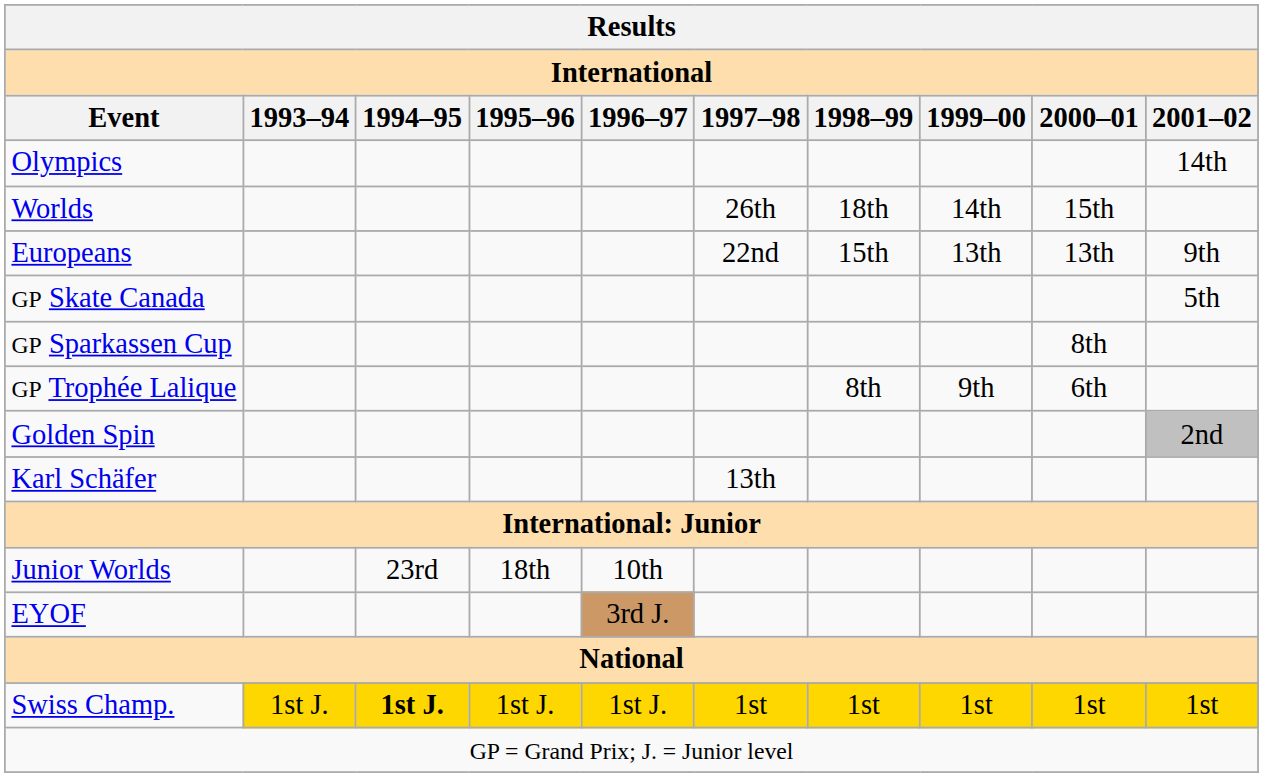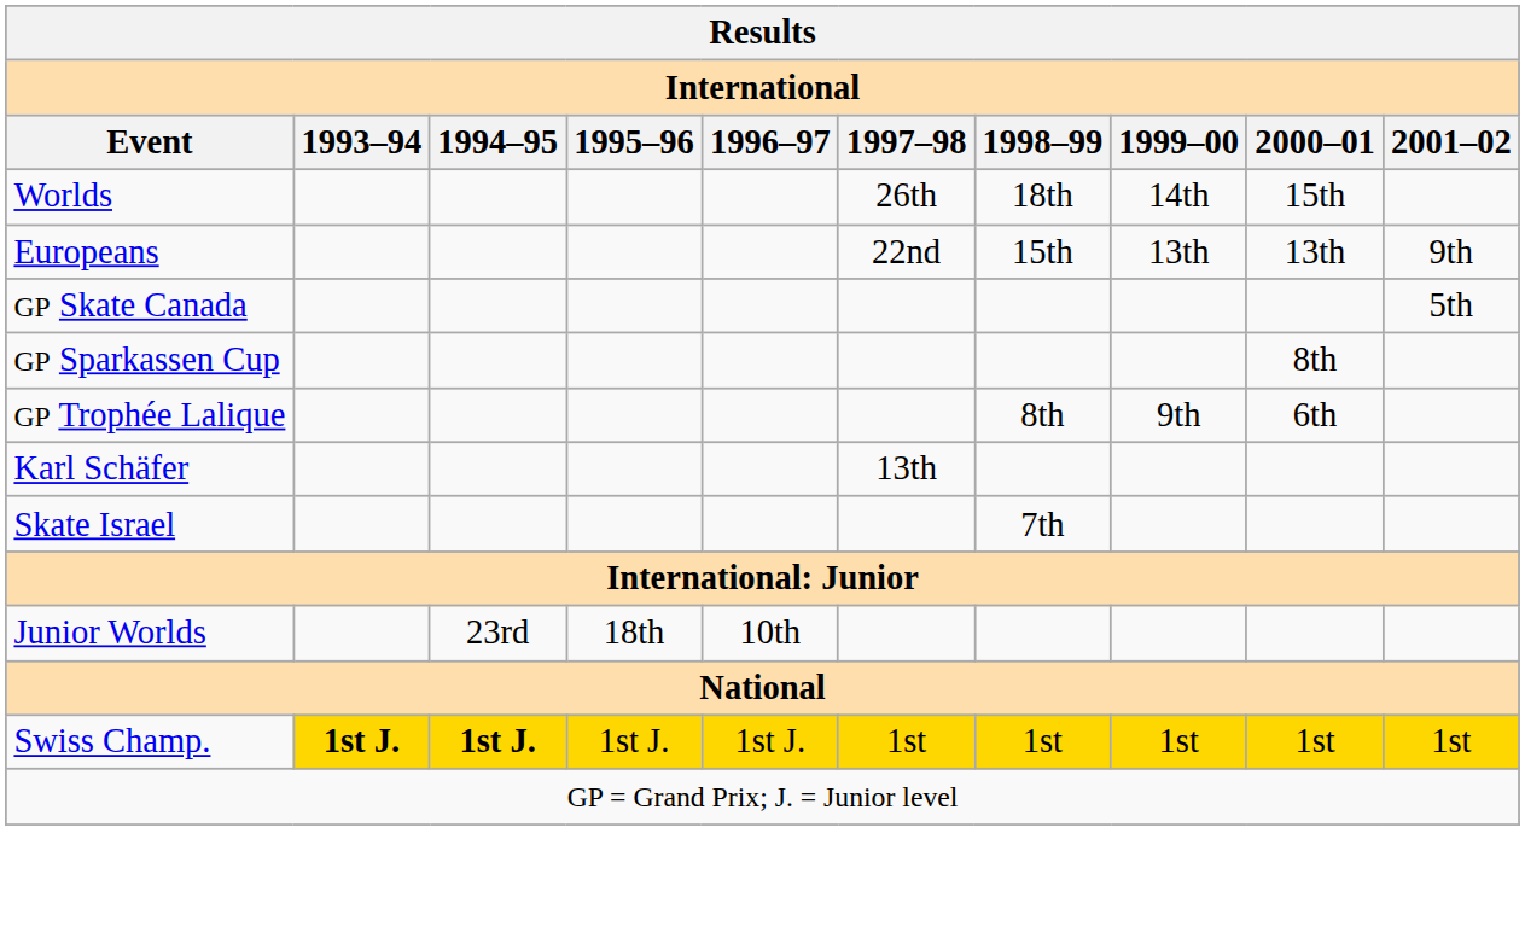- row: Olympics | 14th
- row: Golden Spin | 2nd
+ row: Skate Israel | 7th
- row: EYOF | 3rd J.
Swiss Champ. | 1993–94: normal -> bold
